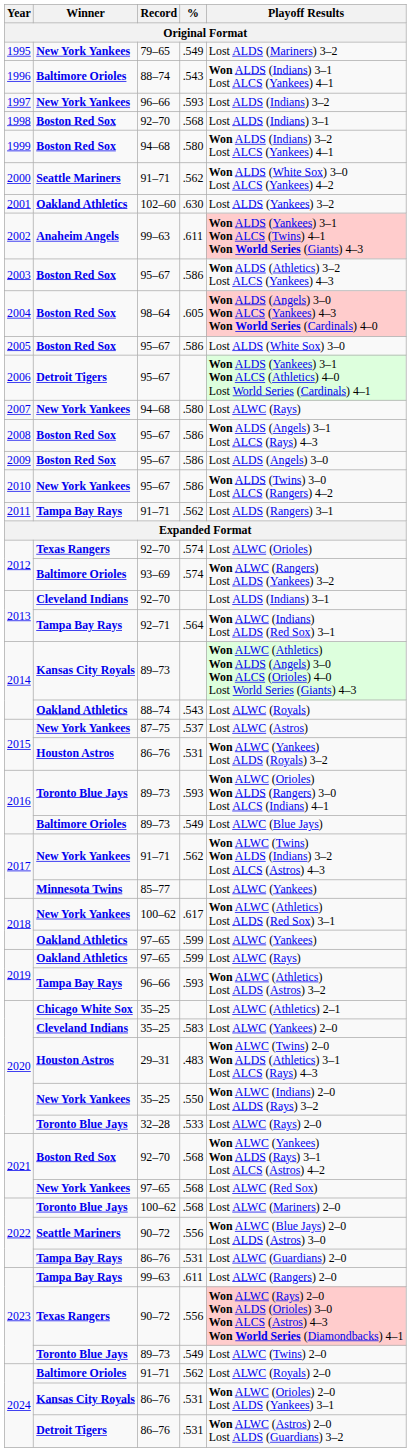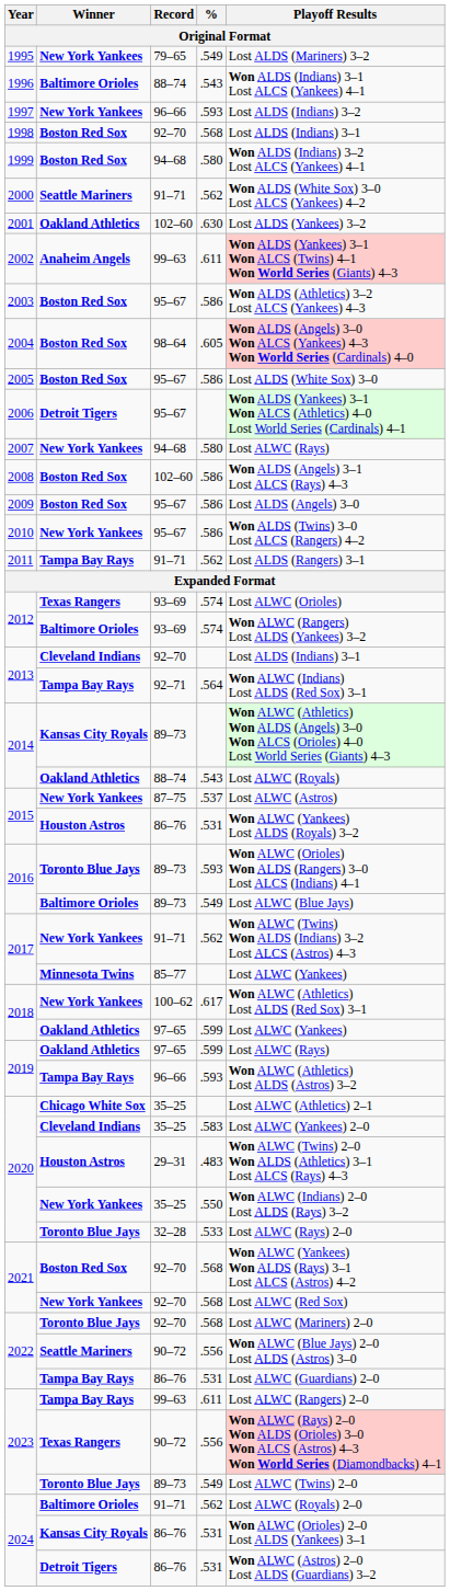2008 | Record: 95–67 -> 102–60
2012 / Texas Rangers | Record: 92–70 -> 93–69
2021 / New York Yankees | Record: 97–65 -> 92–70
2022 / Toronto Blue Jays | Record: 100–62 -> 92–70
